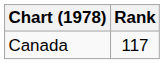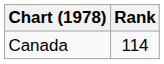Canada | Rank: 117 -> 114
